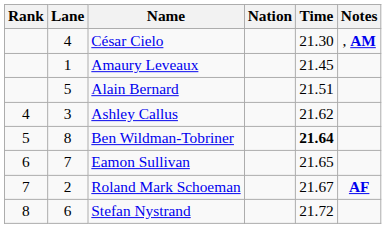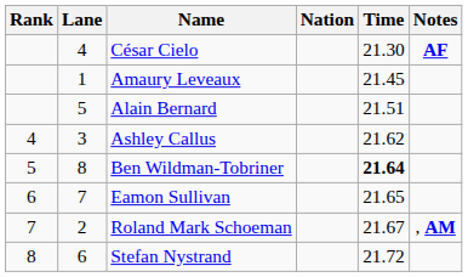César Cielo | Notes: , AM -> AF
Roland Mark Schoeman | Notes: AF -> , AM
